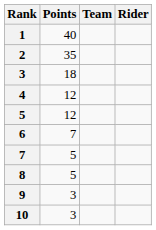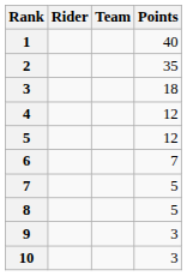columns swapped: Rider <-> Points
